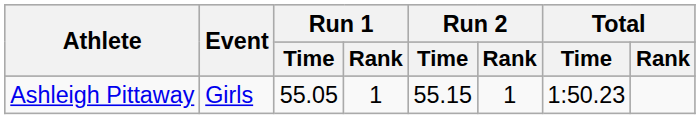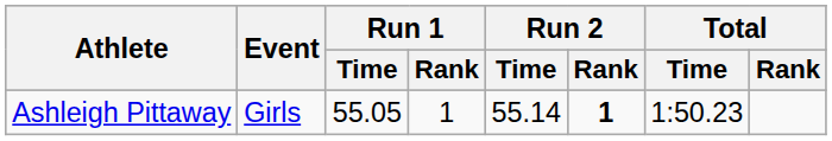Ashleigh Pittaway | Run 2 / Time: 55.15 -> 55.14
Ashleigh Pittaway | Run 2 / Rank: normal -> bold
